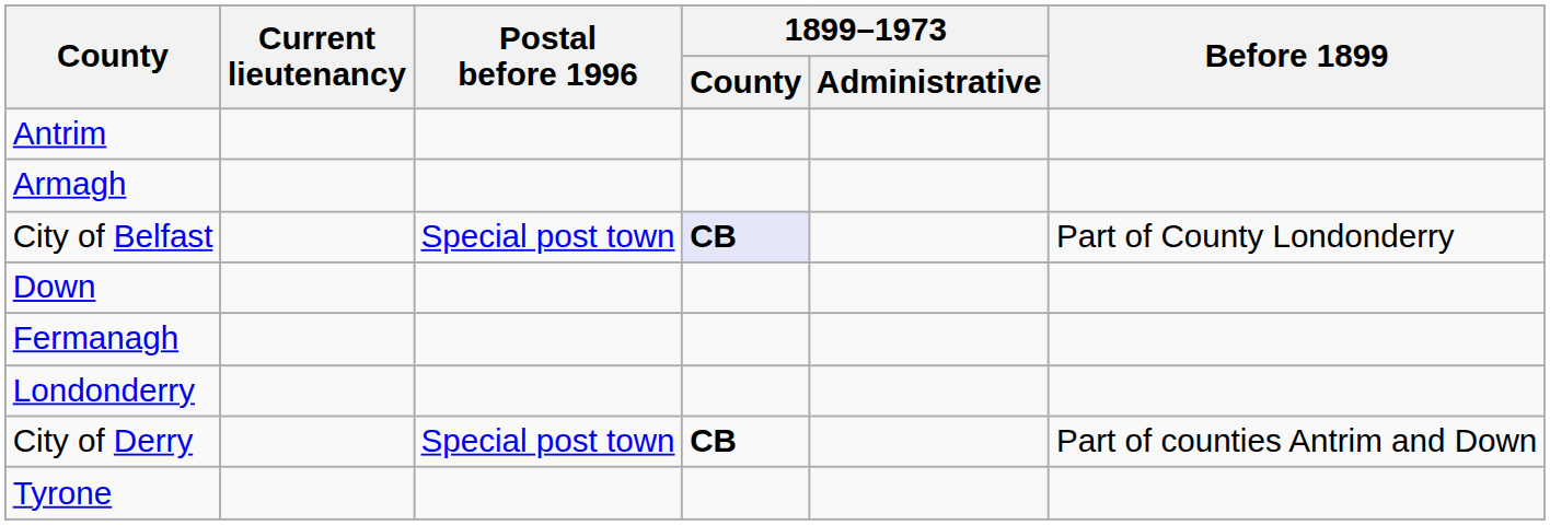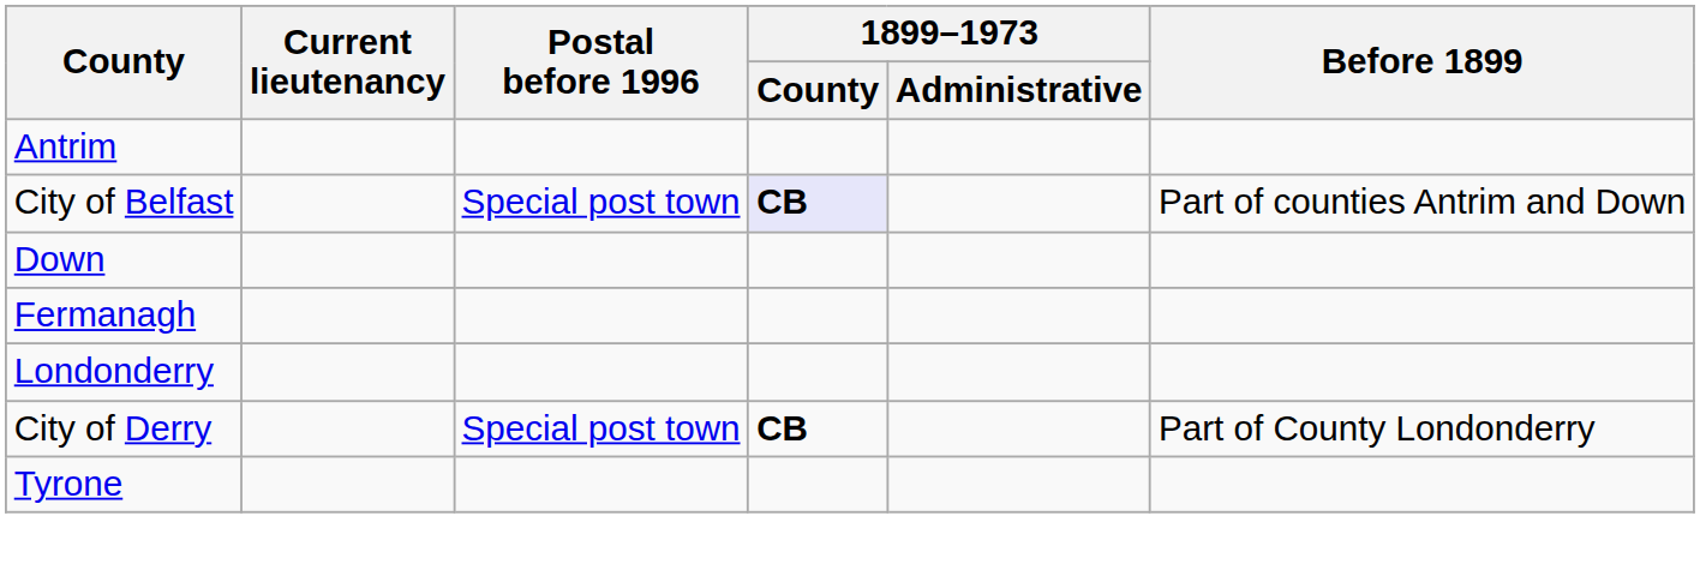- row: Armagh
City of Belfast | Before 1899: Part of County Londonderry -> Part of counties Antrim and Down
City of Derry | Before 1899: Part of counties Antrim and Down -> Part of County Londonderry
